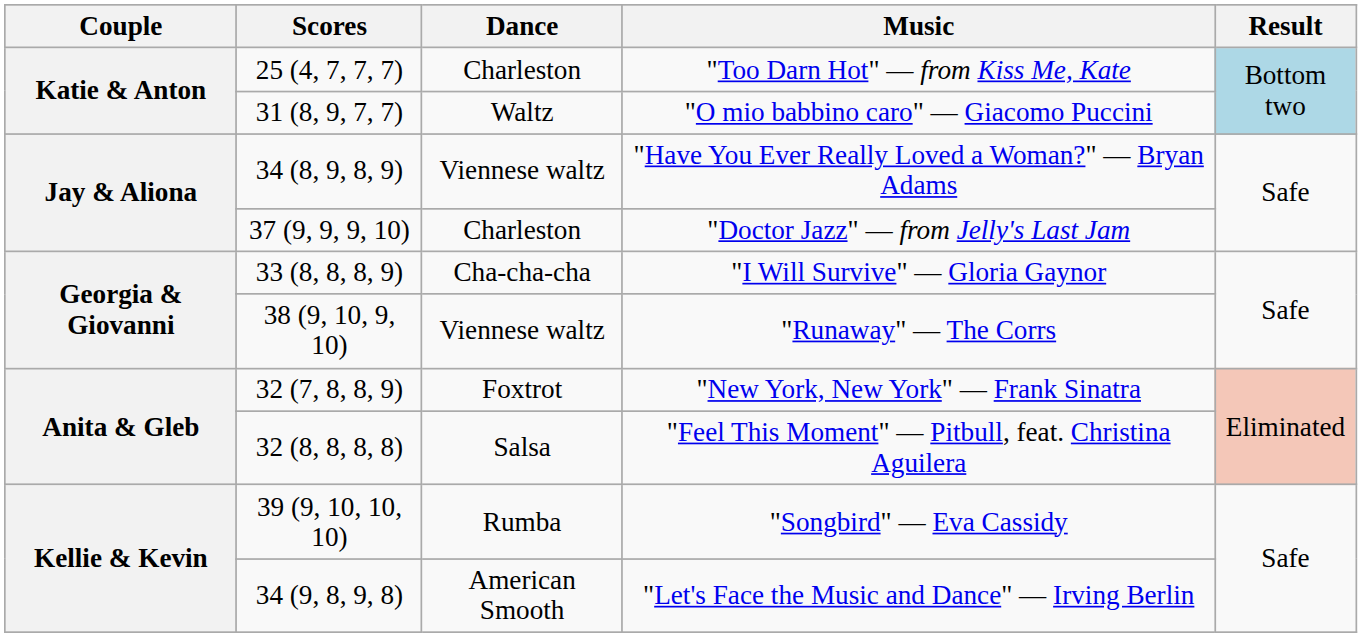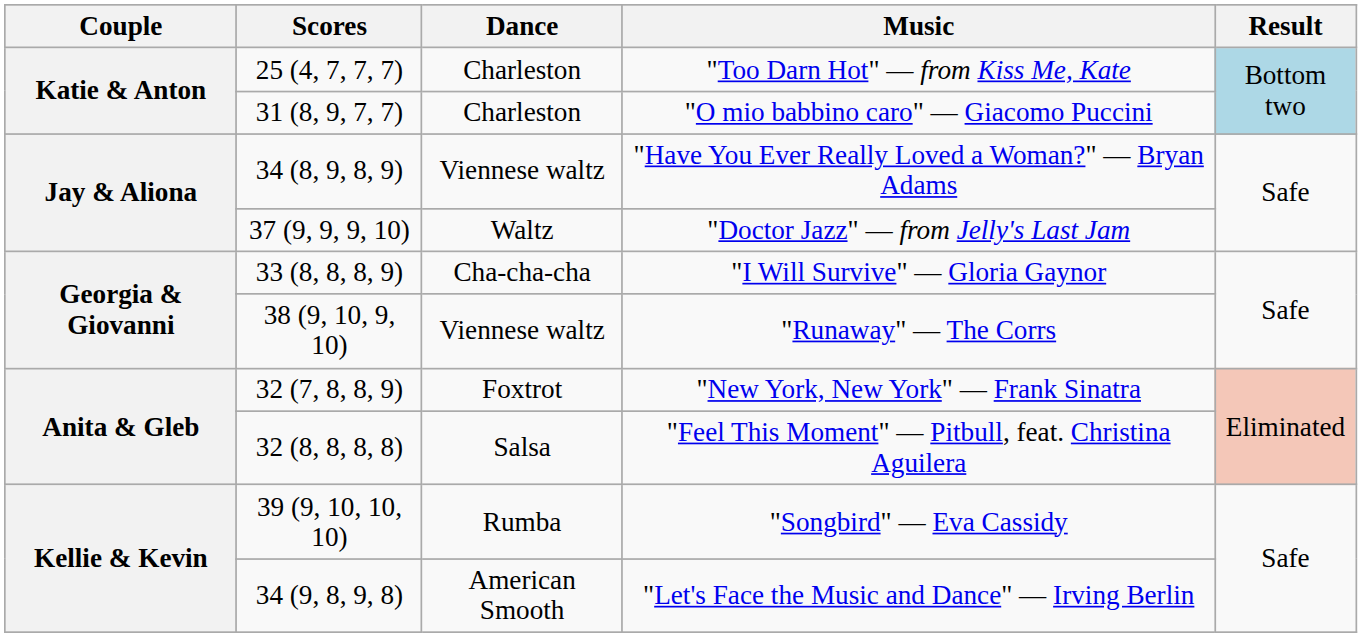"O mio babbino caro" — Giacomo Puccini | Dance: Waltz -> Charleston
"Doctor Jazz" — from Jelly's Last Jam | Dance: Charleston -> Waltz
